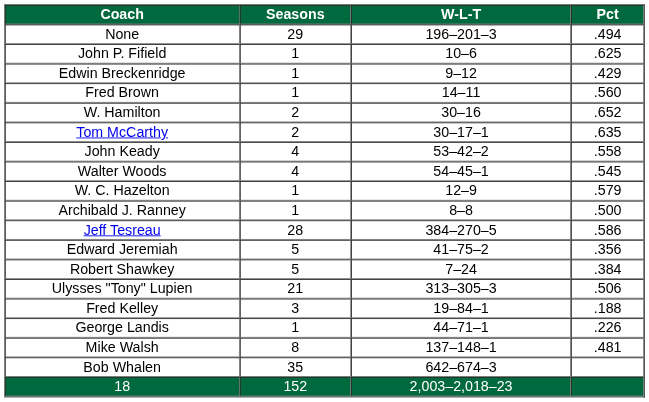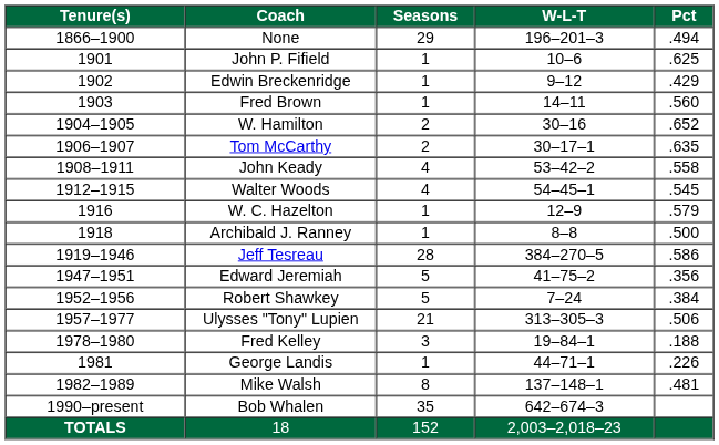+ column: Tenure(s) | 1866–1900 | 1901 | 1902 | 1903 | 1904–1905 | 1906–1907 | 1908–1911 | 1912–1915 | 1916 | 1918 | 1919–1946 | 1947–1951 | 1952–1956 | 1957–1977 | 1978–1980 | 1981 | 1982–1989 | 1990–present | TOTALS
